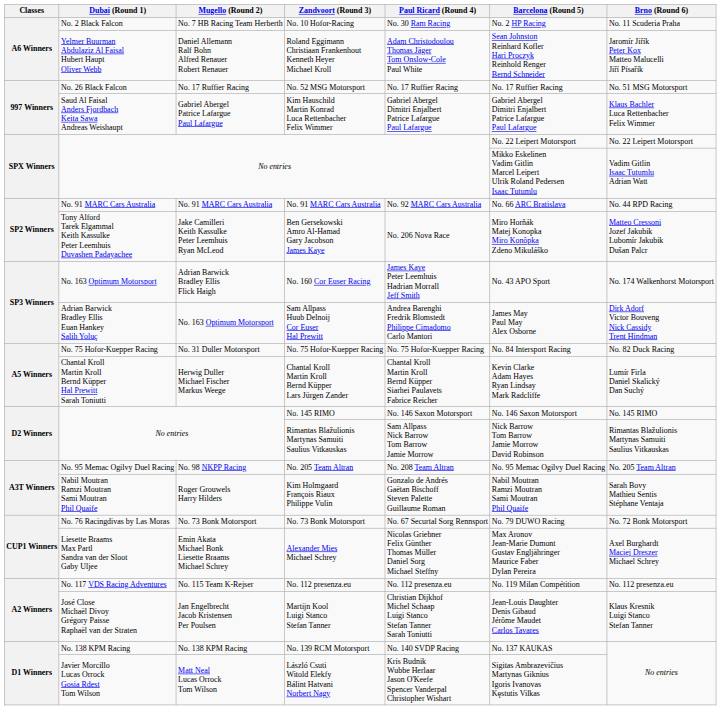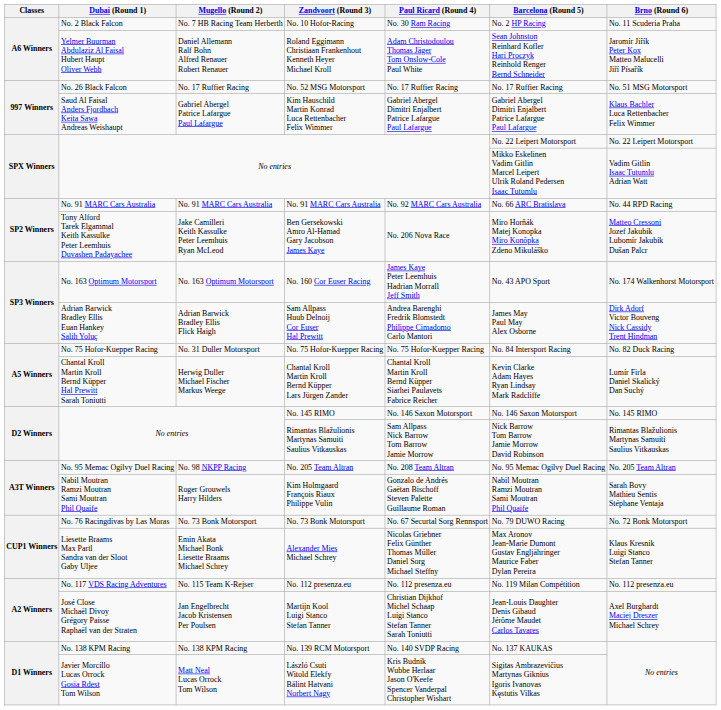No. 160 Cor Euser Racing | Mugello (Round 2): Adrian Barwick Bradley Ellis Flick Haigh -> No. 163 Optimum Motorsport
Sam Allpass Huub Delnoij Cor Euser Hal Prewitt | Mugello (Round 2): No. 163 Optimum Motorsport -> Adrian Barwick Bradley Ellis Flick Haigh
Alexander Mies Michael Schrey | Brno (Round 6): Axel Burghardt Maciej Dreszer Michael Schrey -> Klaus Kresnik Luigi Stanco Stefan Tanner
Martijn Kool Luigi Stanco Stefan Tanner | Brno (Round 6): Klaus Kresnik Luigi Stanco Stefan Tanner -> Axel Burghardt Maciej Dreszer Michael Schrey
